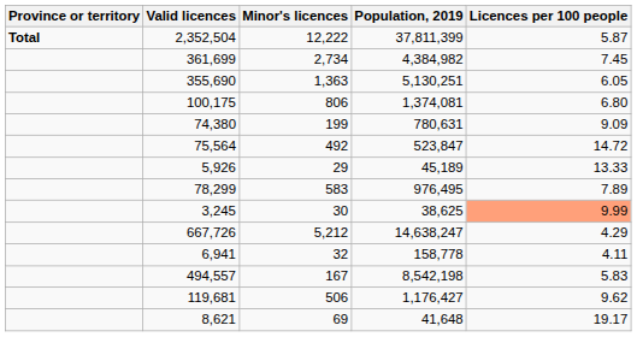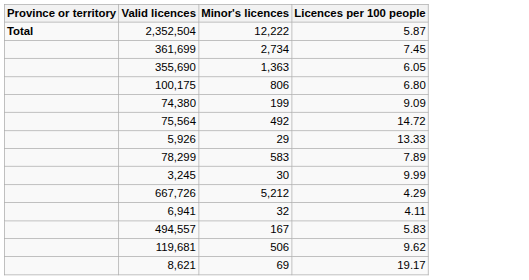- column: Population, 2019 | 37,811,399 | 4,384,982 | 5,130,251 | 1,374,081 | 780,631 | 523,847 | 45,189 | 976,495 | 38,625 | 14,638,247 | 158,778 | 8,542,198 | 1,176,427 | 41,648
3,245 | Licences per 100 people: lightsalmon background -> no background
